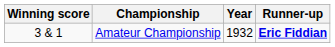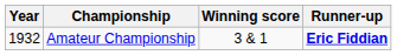columns swapped: Year <-> Winning score
